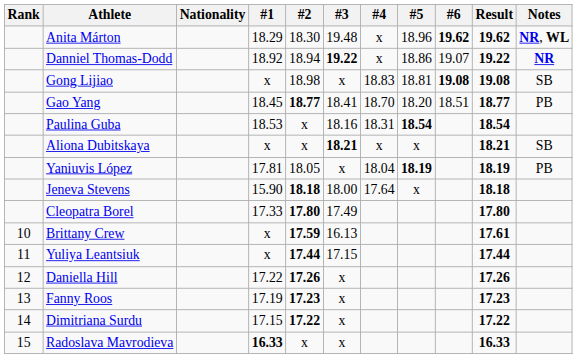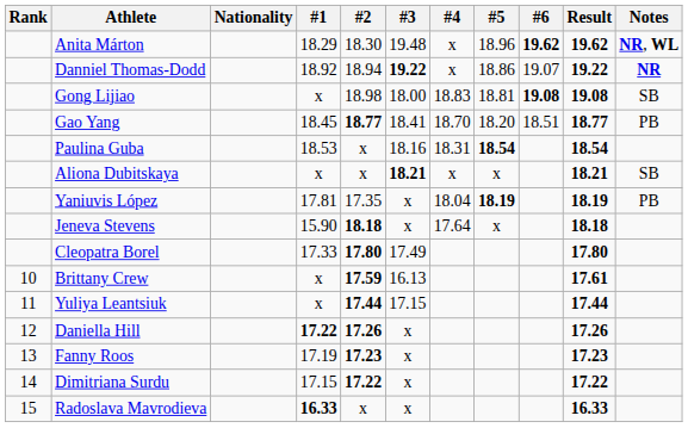Gong Lijiao | #3: x -> 18.00
Yaniuvis López | #2: 18.05 -> 17.35
Jeneva Stevens | #3: 18.00 -> x
Daniella Hill | #1: normal -> bold
